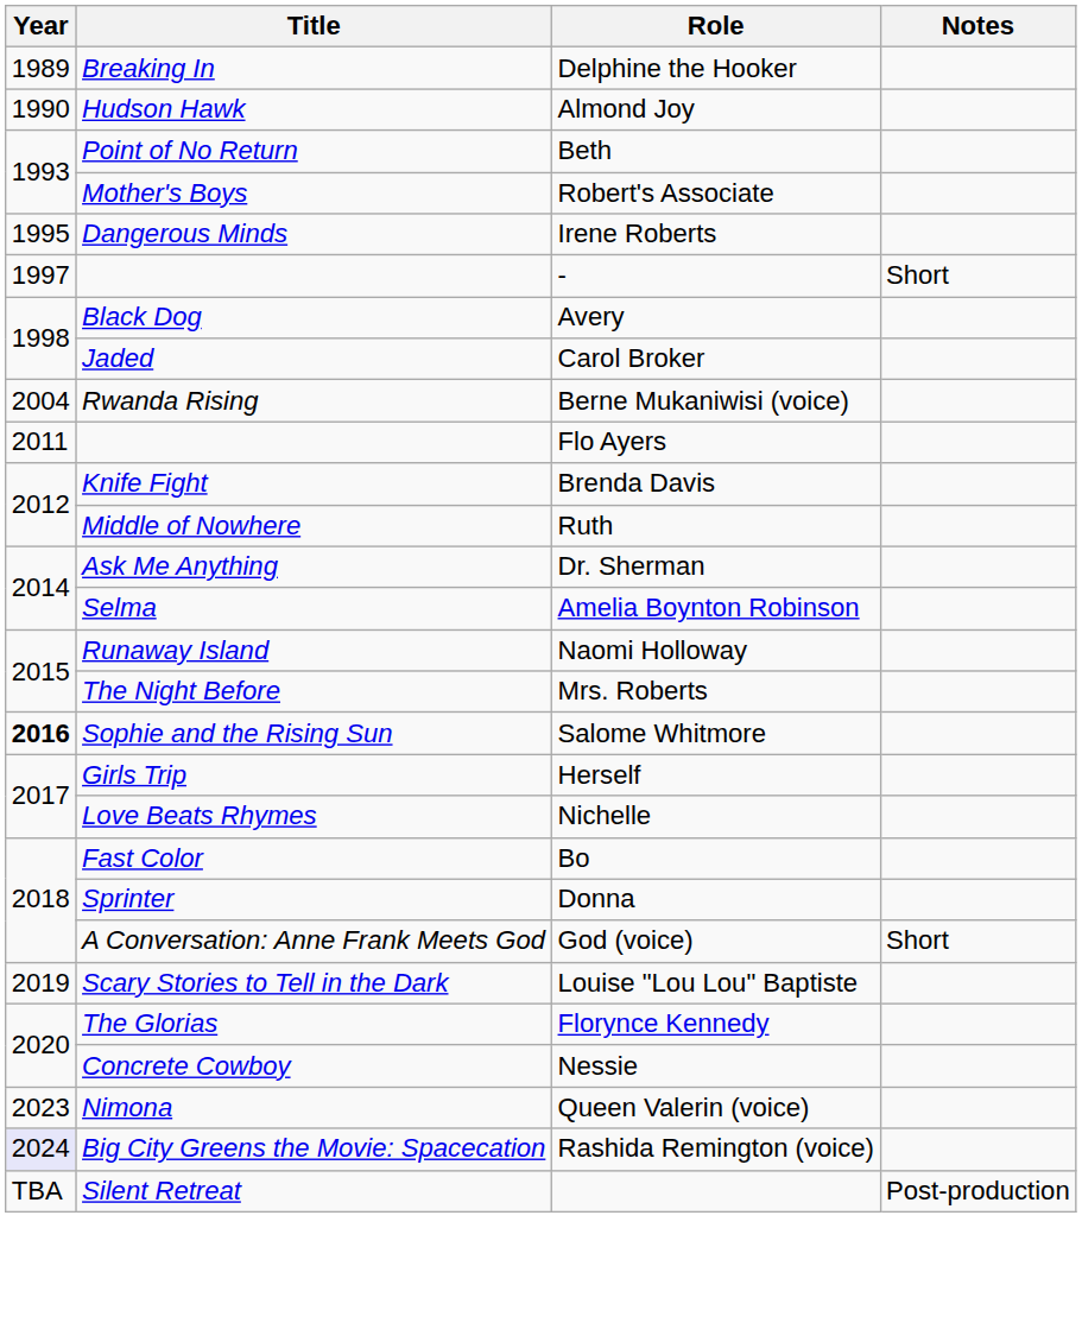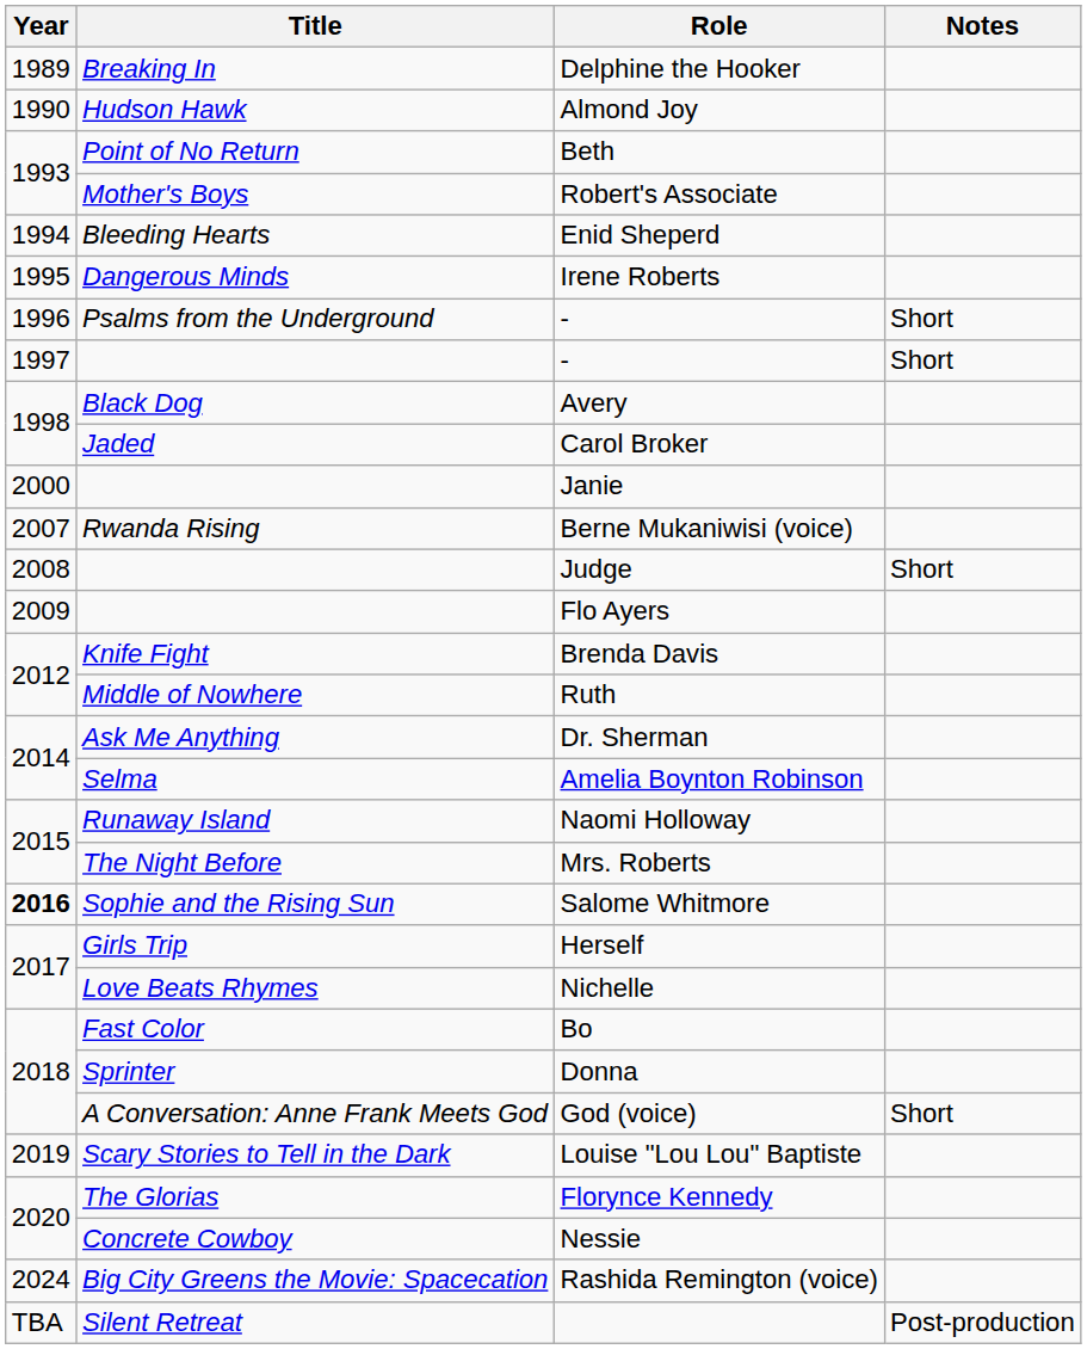+ row: 1994 | Bleeding Hearts | Enid Sheperd
+ row: 1996 | Psalms from the Underground | - | Short
+ row: 2000 | Janie
Berne Mukaniwisi (voice) | Year: 2004 -> 2007
+ row: 2008 | Judge | Short
Flo Ayers | Year: 2011 -> 2009
- row: 2023 | Nimona | Queen Valerin (voice)
Rashida Remington (voice) | Year: lavender background -> no background
